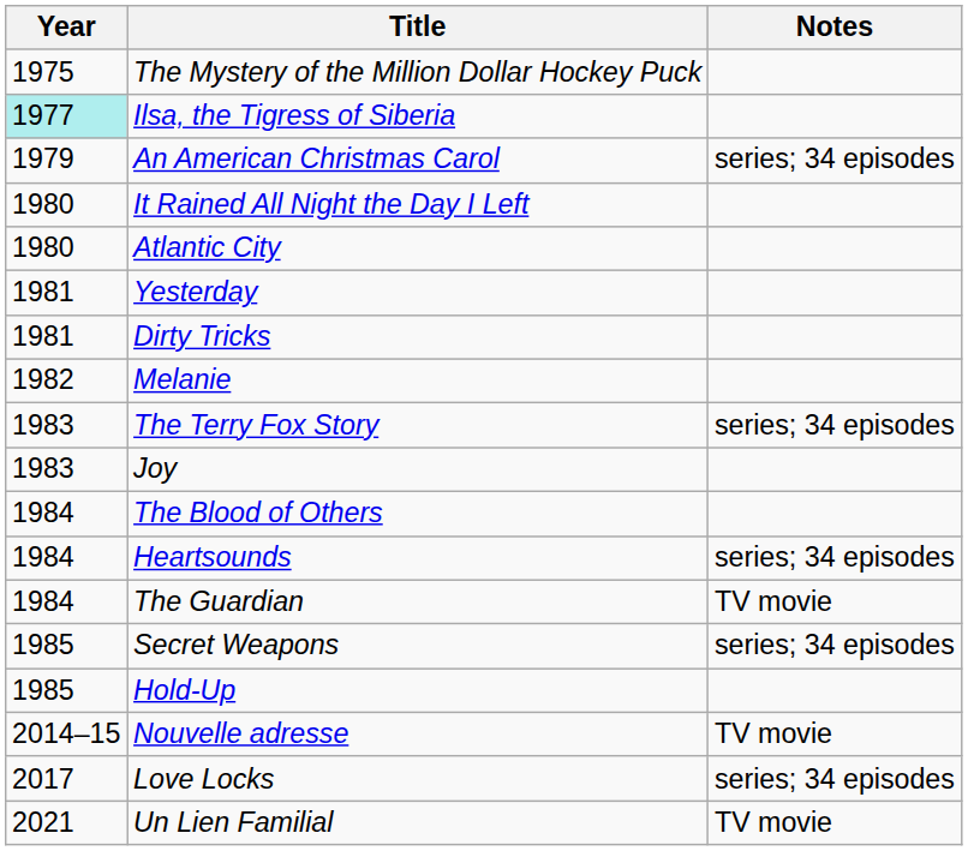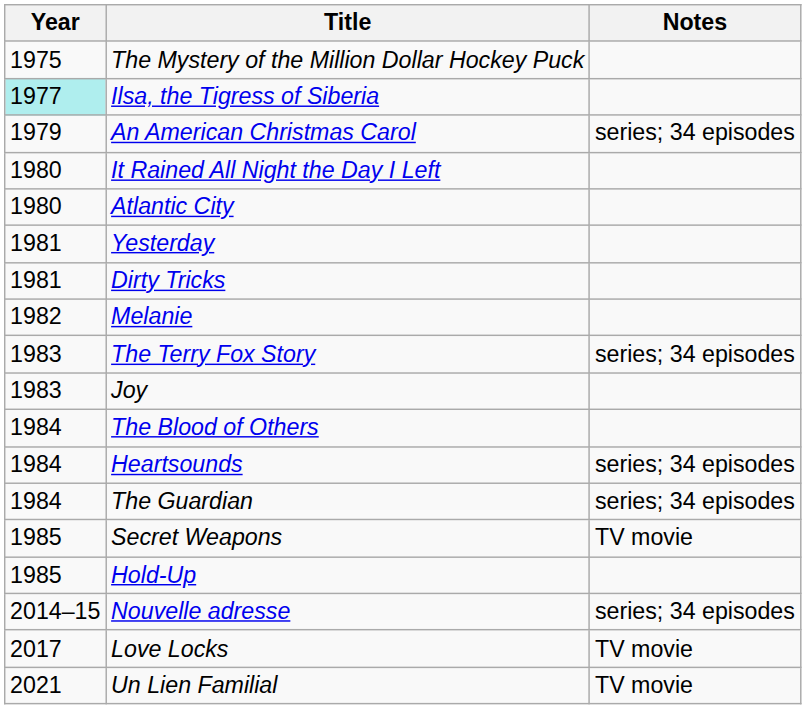The Guardian | Notes: TV movie -> series; 34 episodes
Secret Weapons | Notes: series; 34 episodes -> TV movie
Nouvelle adresse | Notes: TV movie -> series; 34 episodes
Love Locks | Notes: series; 34 episodes -> TV movie
